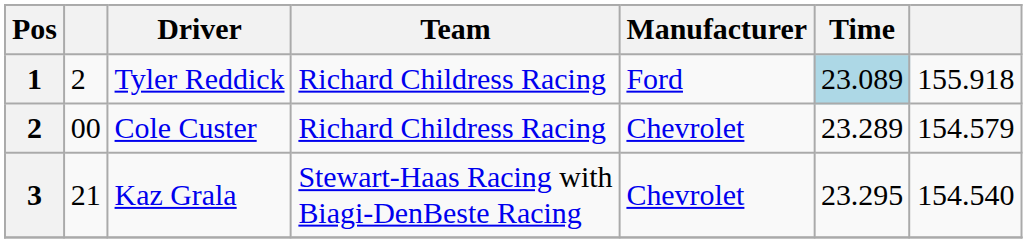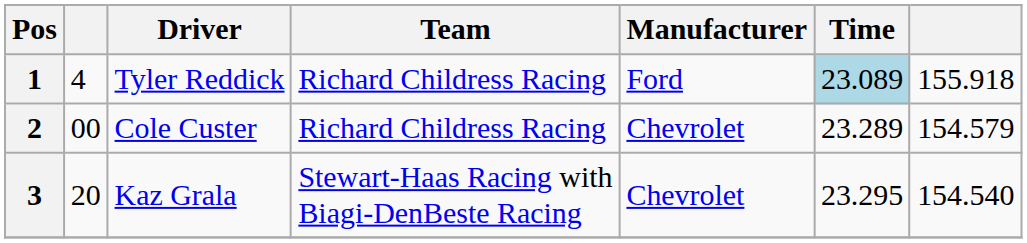Tyler Reddick | column 2: 2 -> 4
Kaz Grala | column 2: 21 -> 20
